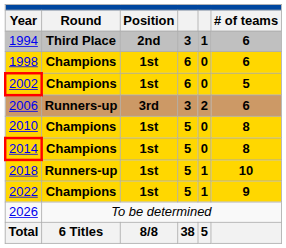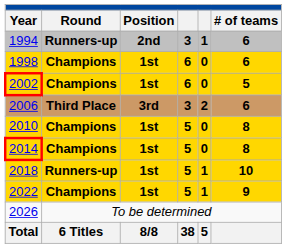1994 | Round: Third Place -> Runners-up
2006 | Round: Runners-up -> Third Place
